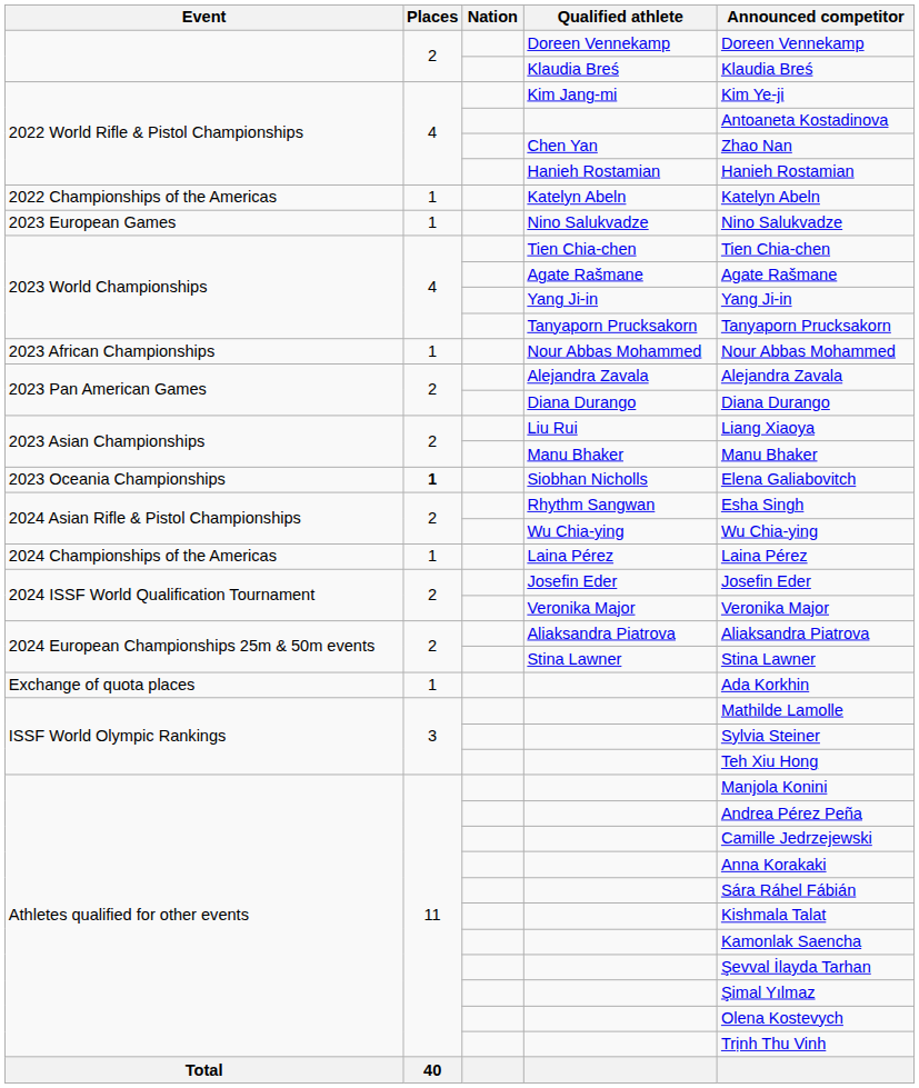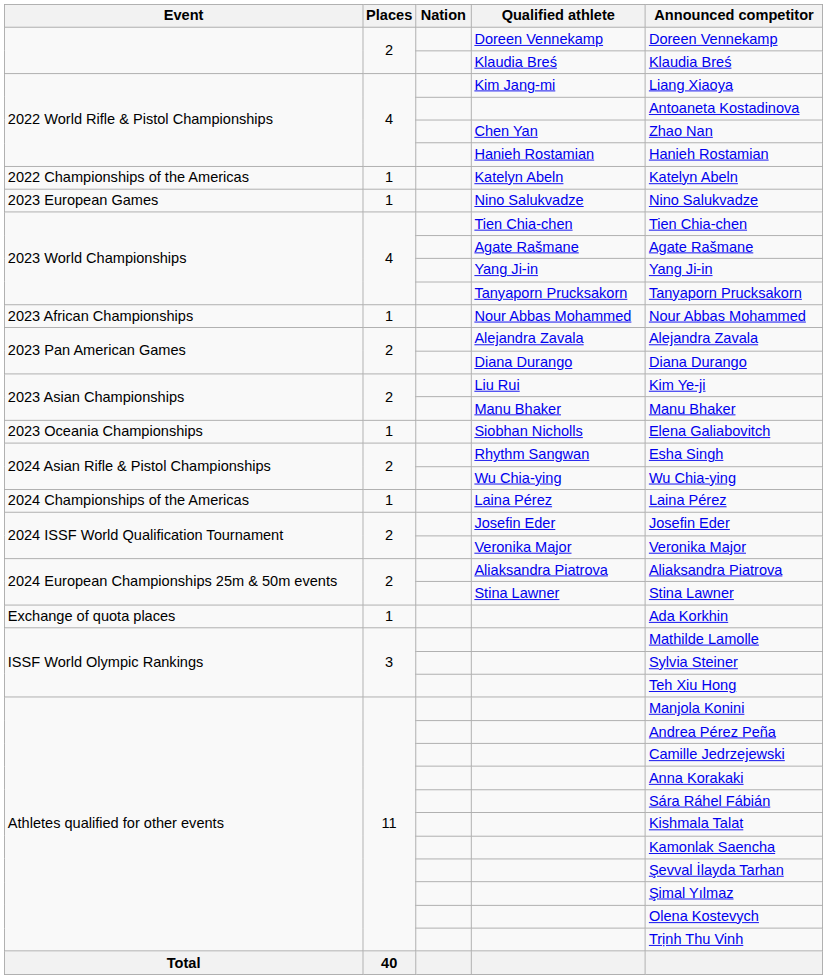Kim Jang-mi | Announced competitor: Kim Ye-ji -> Liang Xiaoya
Liu Rui | Announced competitor: Liang Xiaoya -> Kim Ye-ji
Siobhan Nicholls | Places: bold -> normal
